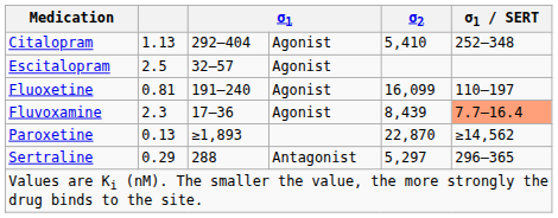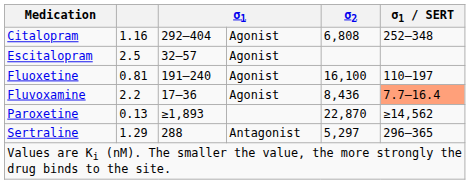Citalopram | column 2: 1.13 -> 1.16
Citalopram | σ2: 5,410 -> 6,808
Fluoxetine | σ2: 16,099 -> 16,100
Fluvoxamine | column 2: 2.3 -> 2.2
Fluvoxamine | σ2: 8,439 -> 8,436
Sertraline | column 2: 0.29 -> 1.29
